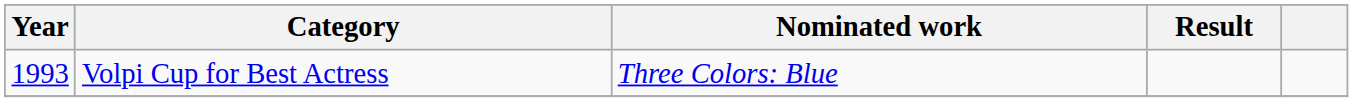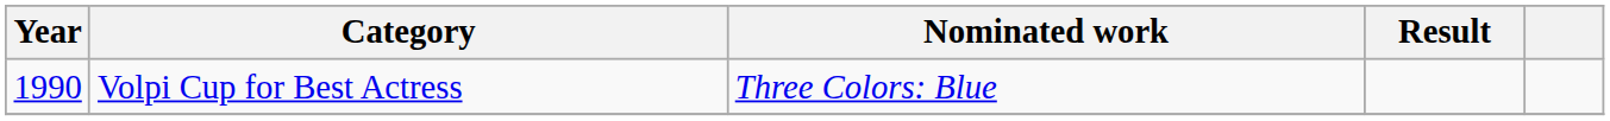Volpi Cup for Best Actress | Year: 1993 -> 1990
